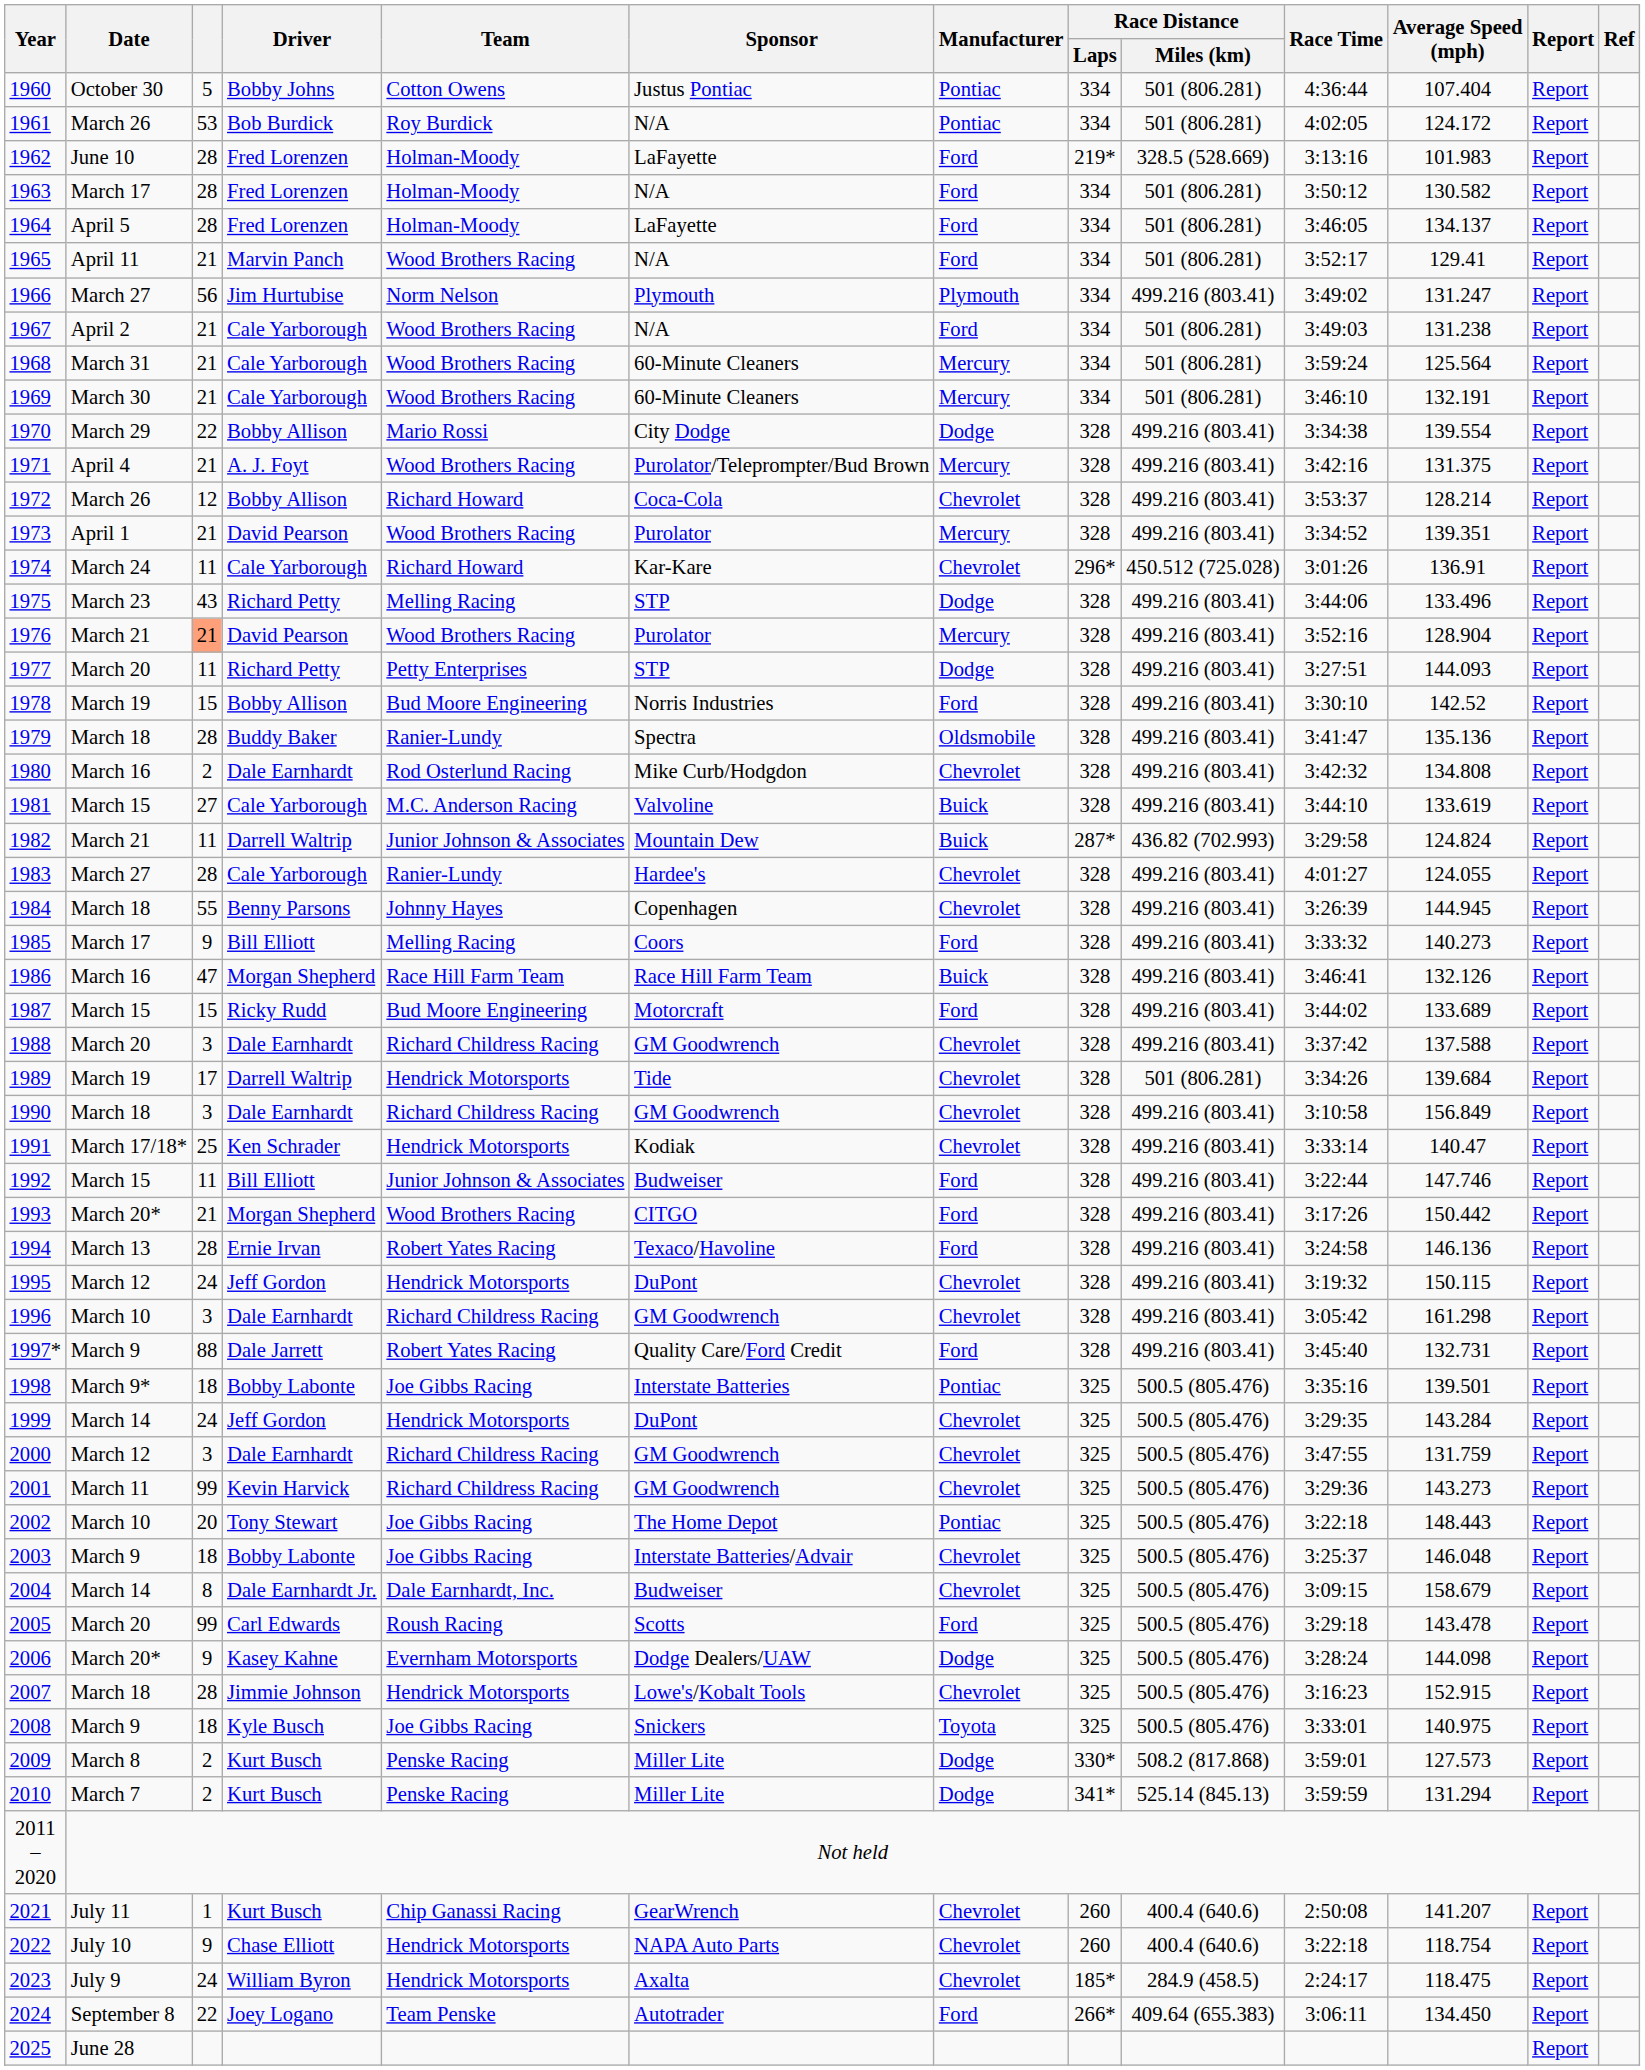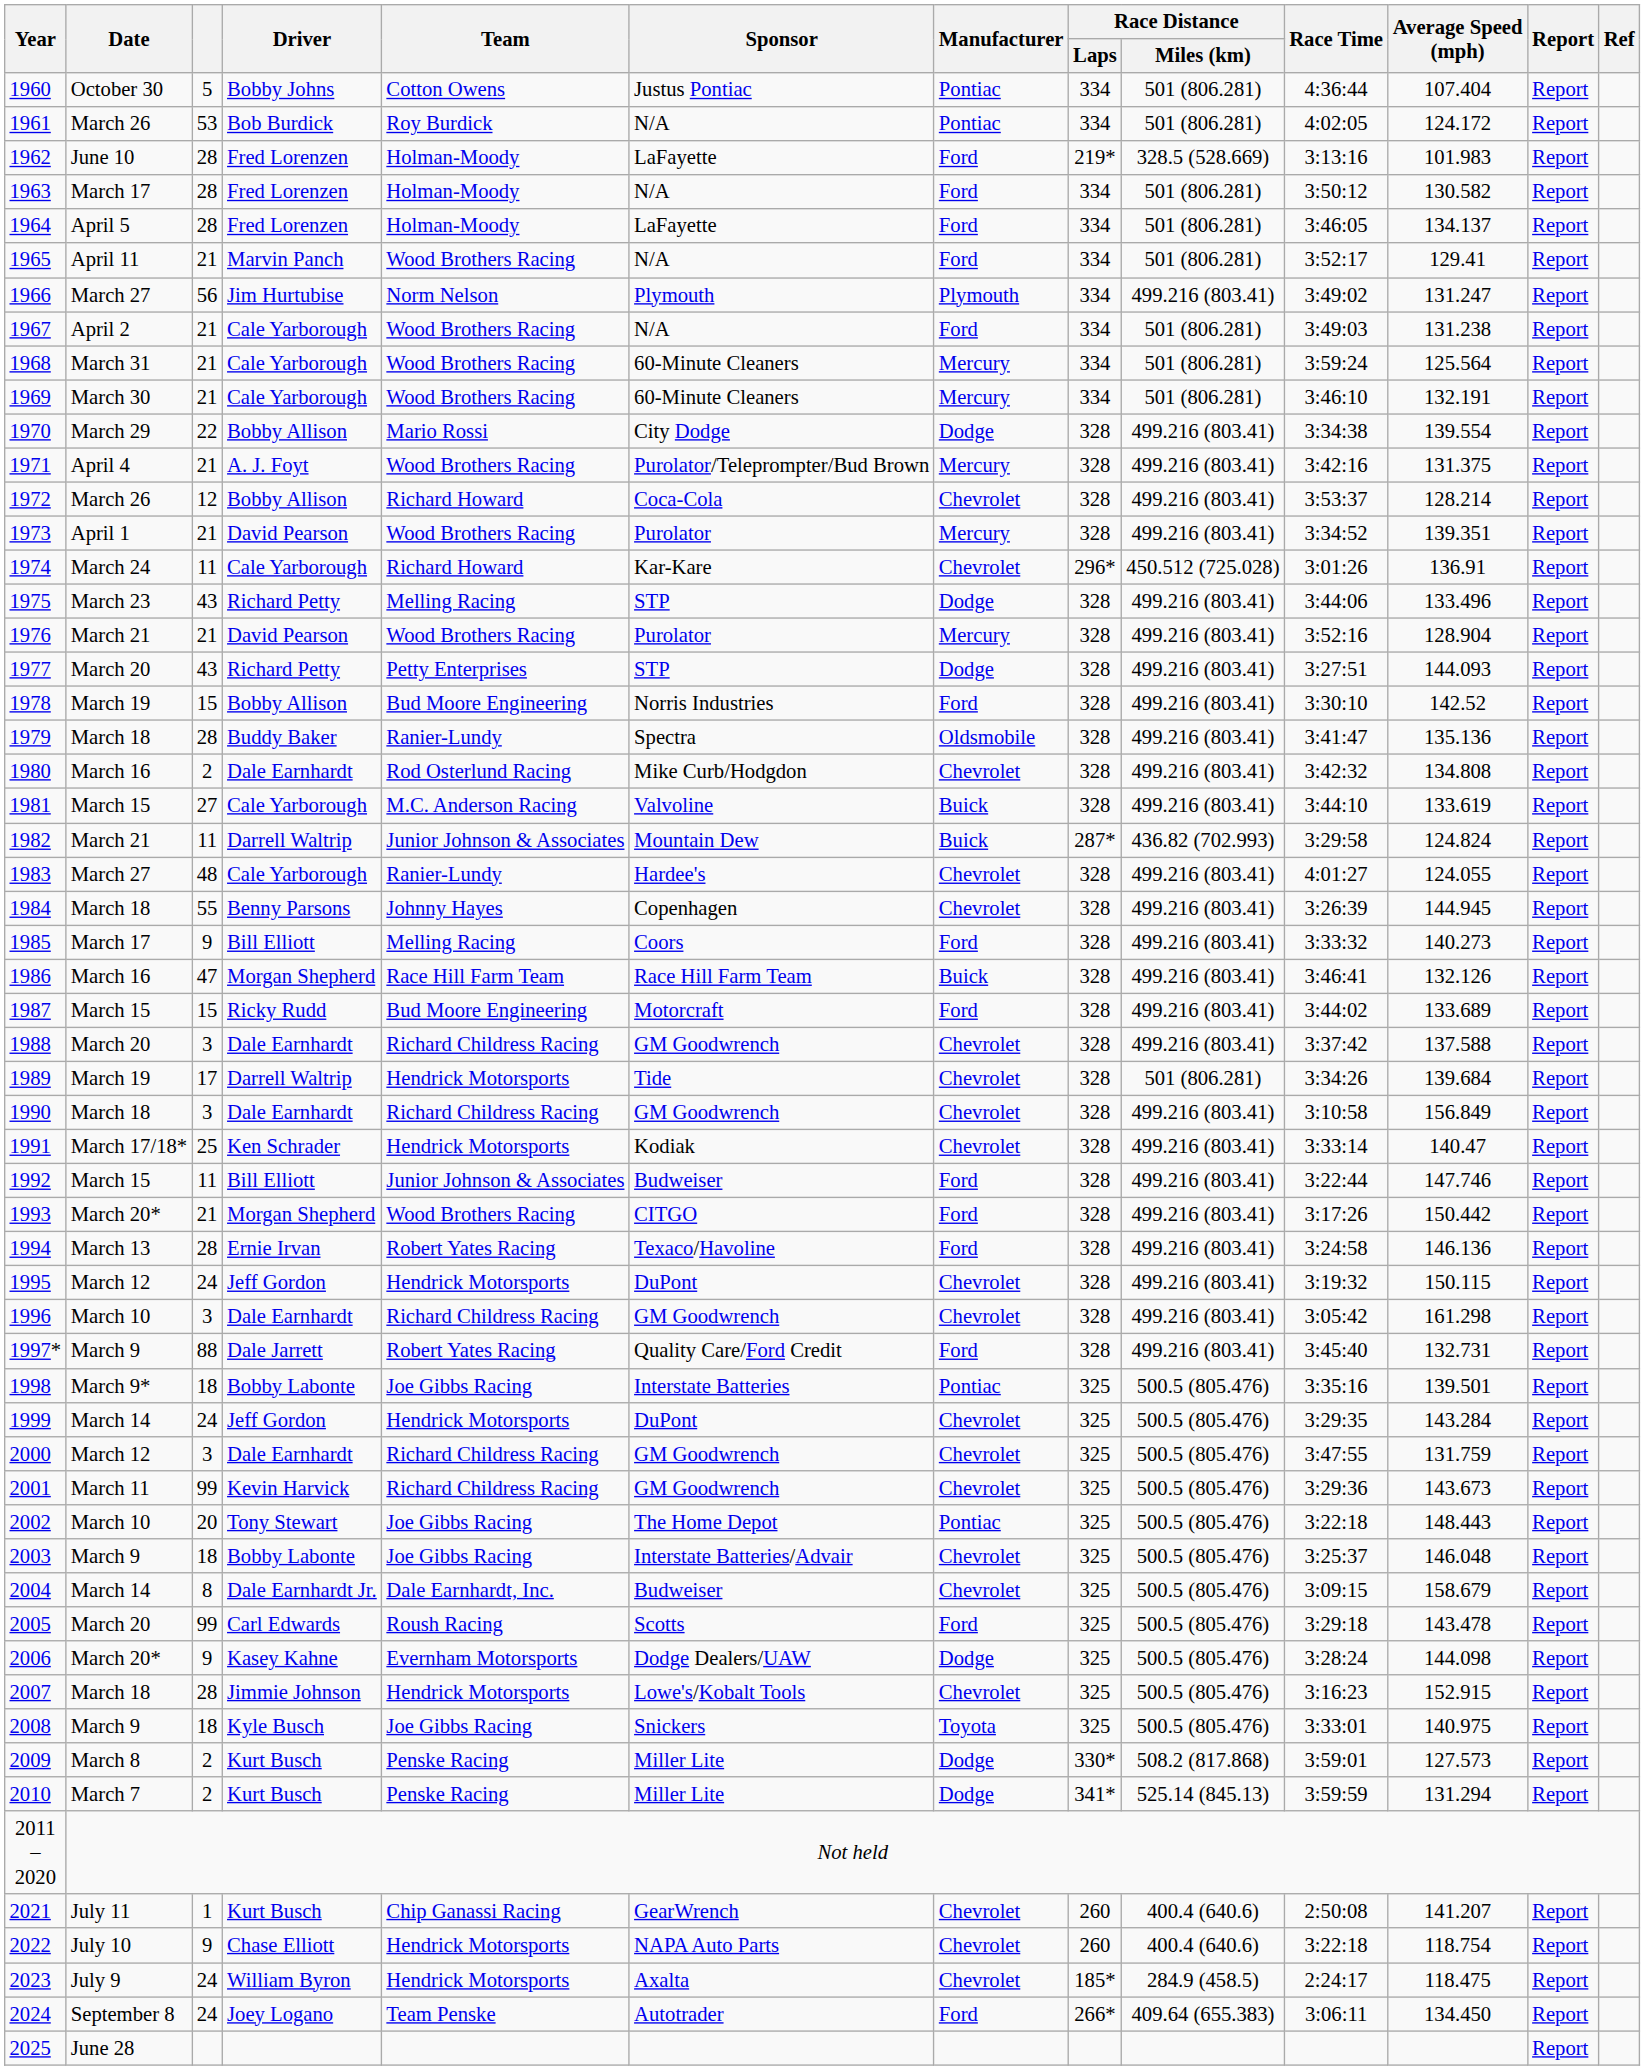1976 | column 3: lightsalmon background -> no background
1977 | column 3: 11 -> 43
1983 | column 3: 28 -> 48
2001 | Average Speed (mph): 143.273 -> 143.673
2024 | column 3: 22 -> 24
